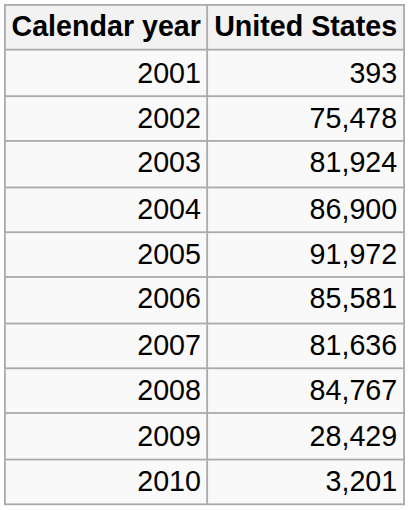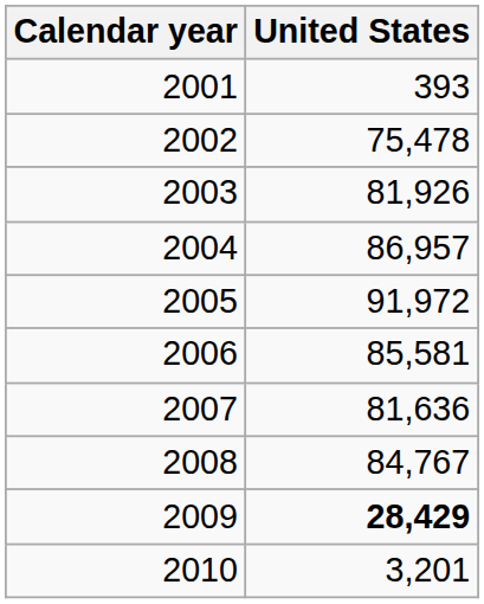2003 | United States: 81,924 -> 81,926
2004 | United States: 86,900 -> 86,957
2009 | United States: normal -> bold
